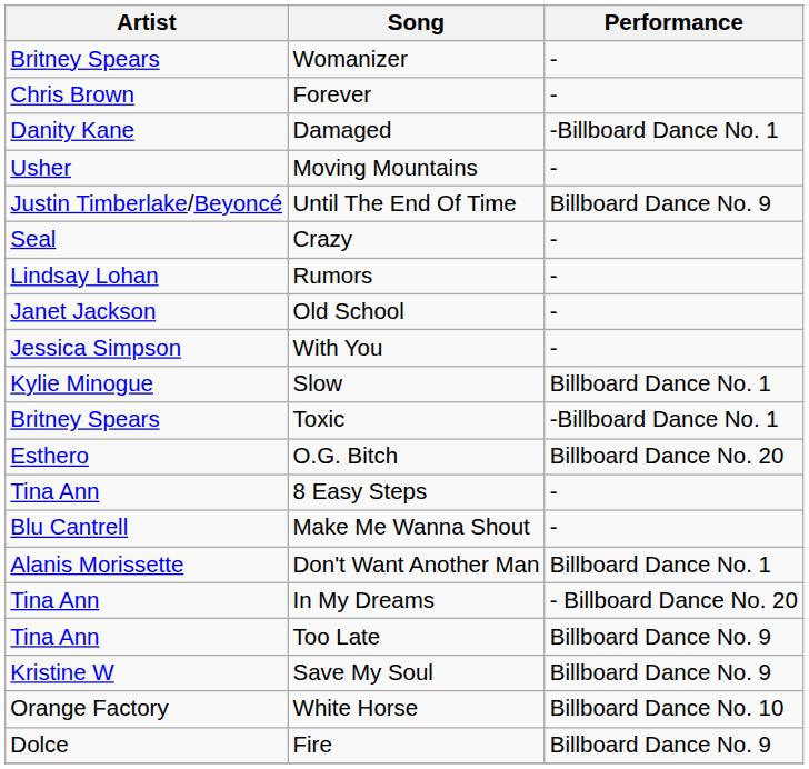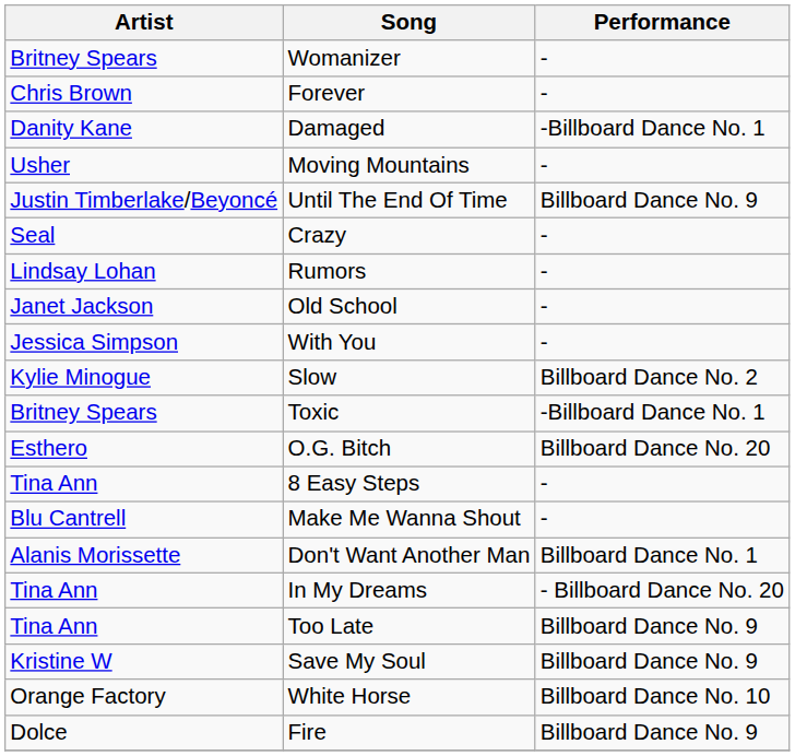Slow | Performance: Billboard Dance No. 1 -> Billboard Dance No. 2
